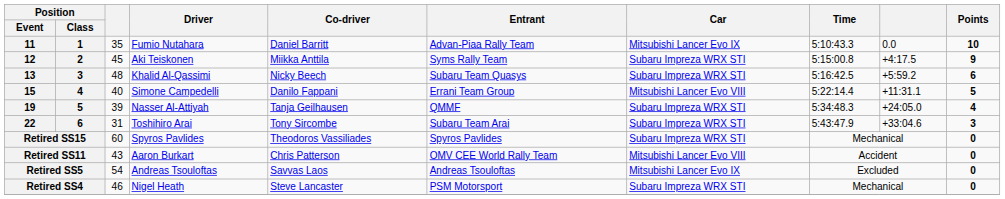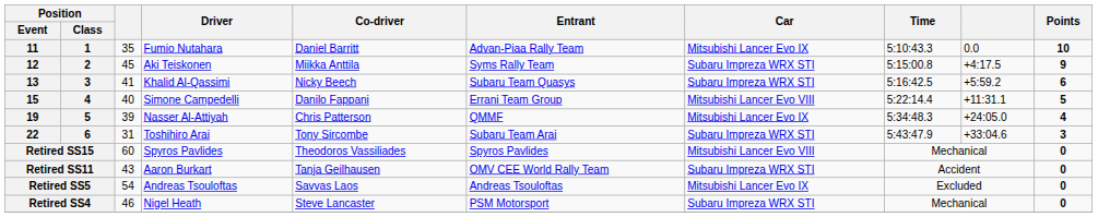13 | column 3: 48 -> 41
19 | Co-driver: Tanja Geilhausen -> Chris Patterson
19 | Car: Subaru Impreza WRX STI -> Mitsubishi Lancer Evo IX
Retired SS15 | Car: Subaru Impreza WRX STI -> Mitsubishi Lancer Evo VIII
Retired SS11 | Co-driver: Chris Patterson -> Tanja Geilhausen
Retired SS11 | Car: Mitsubishi Lancer Evo VIII -> Subaru Impreza WRX STI
